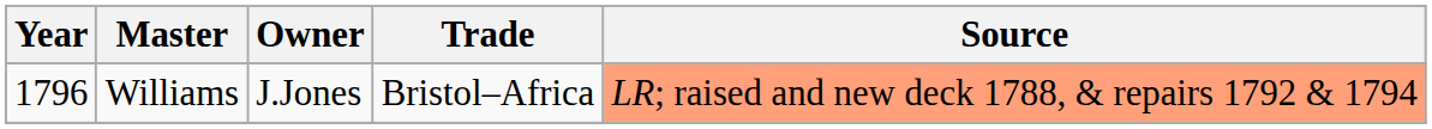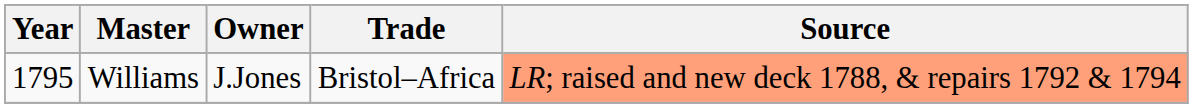Williams | Year: 1796 -> 1795
